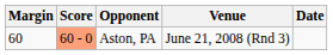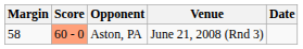Aston, PA | Margin: 60 -> 58
